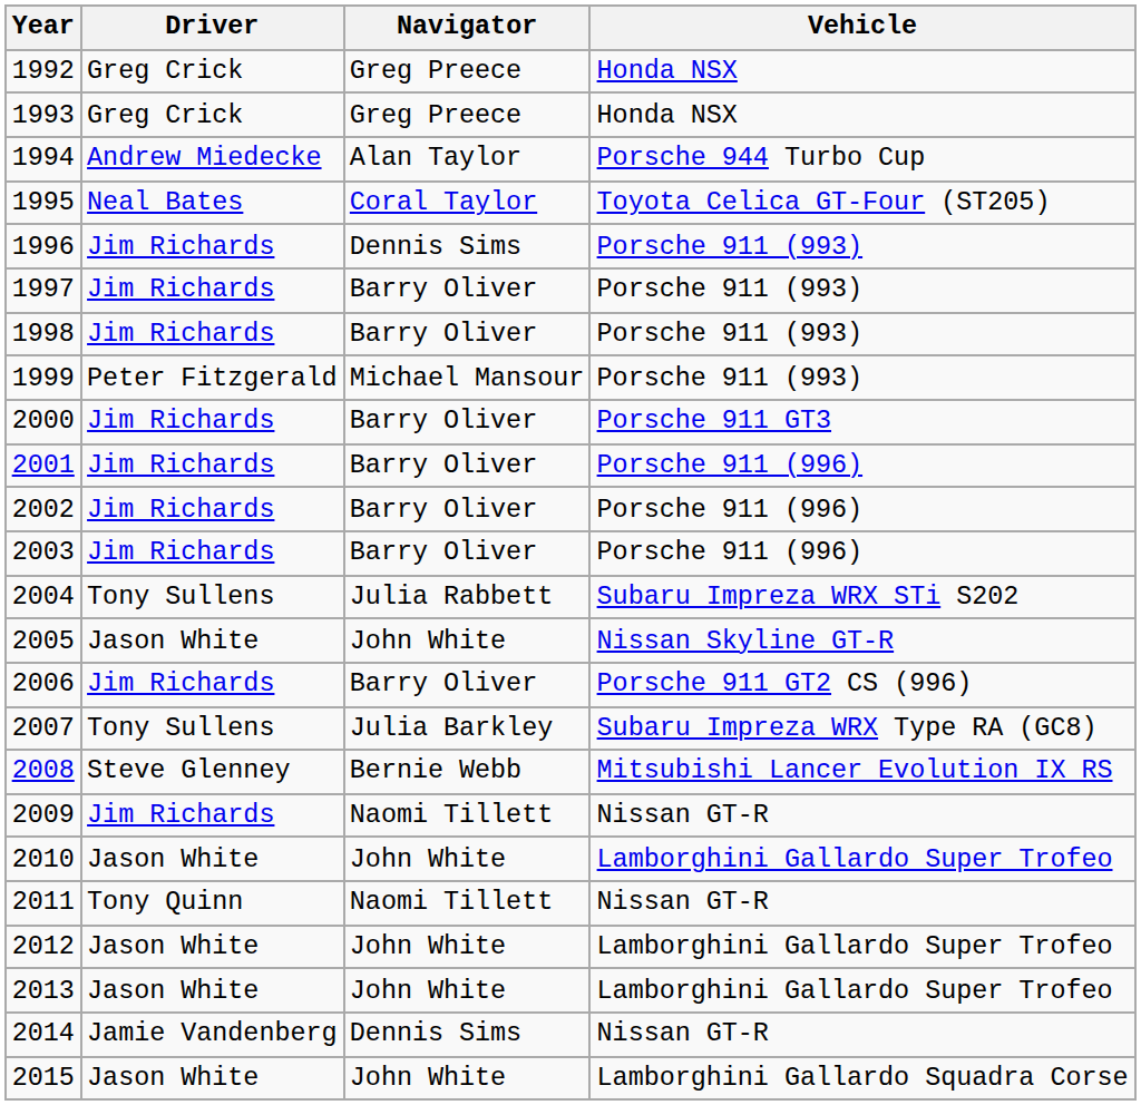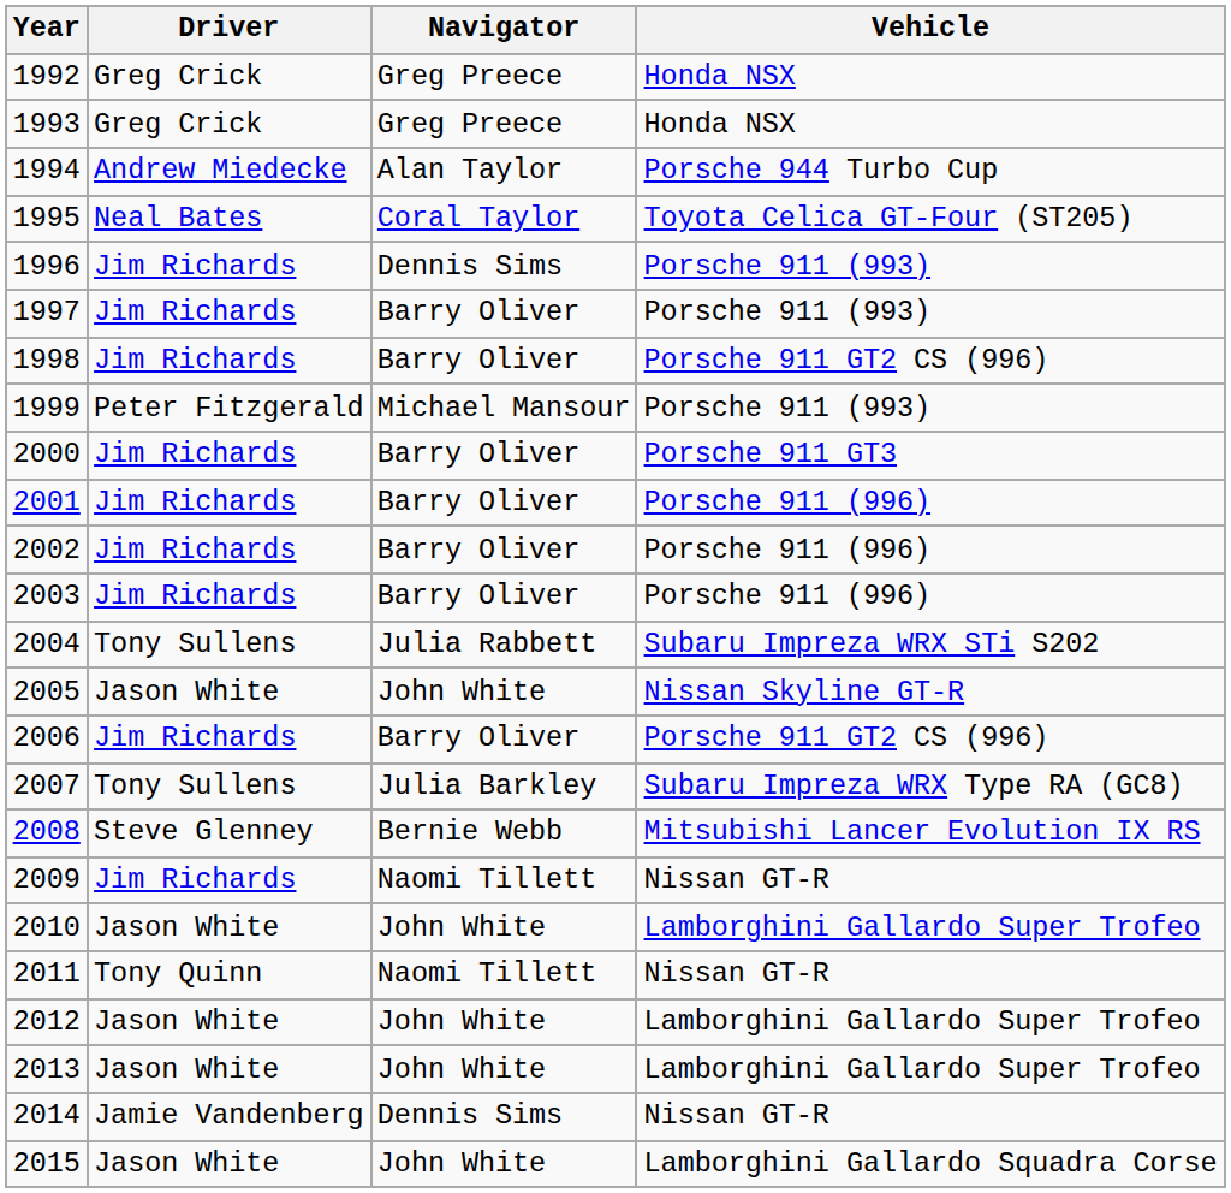1998 | Vehicle: Porsche 911 (993) -> Porsche 911 GT2 CS (996)
